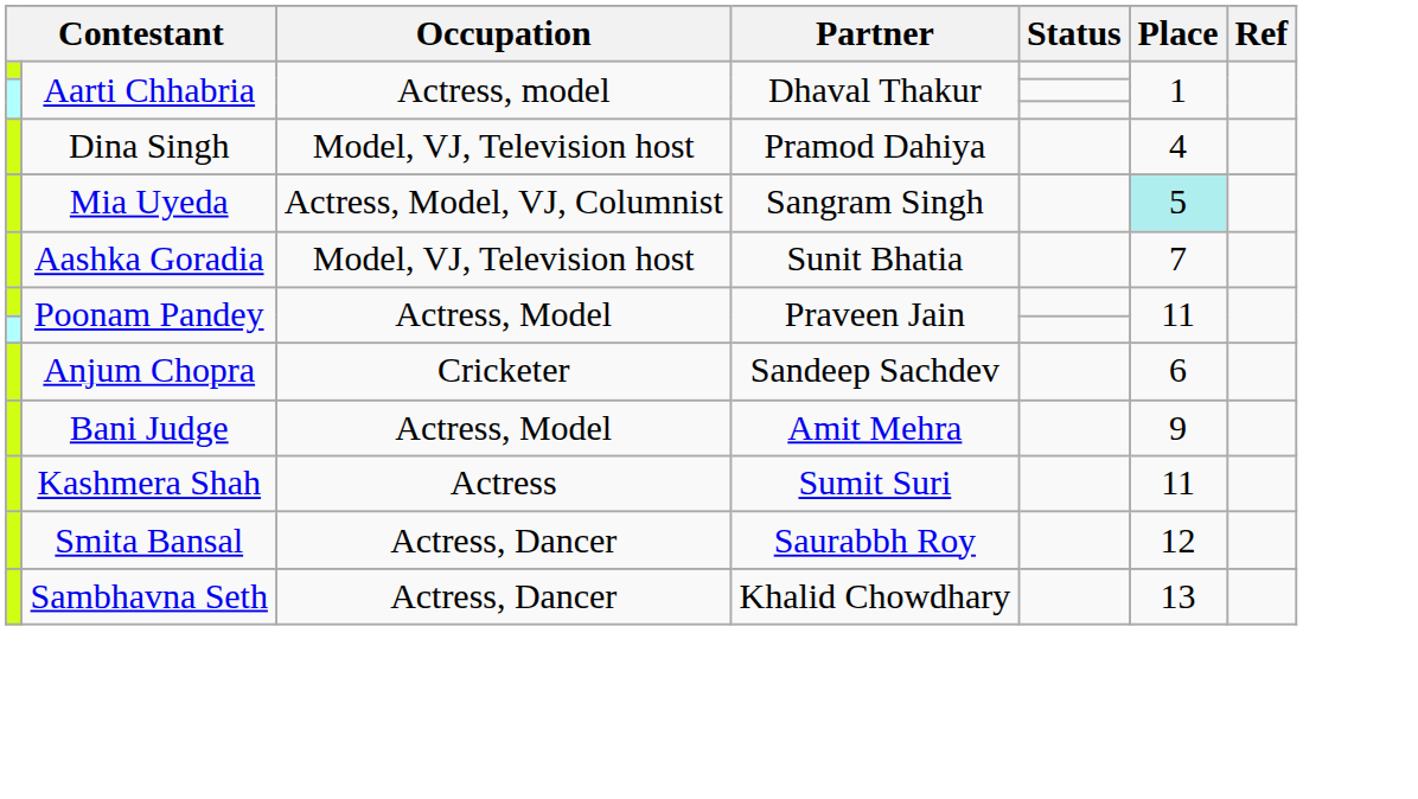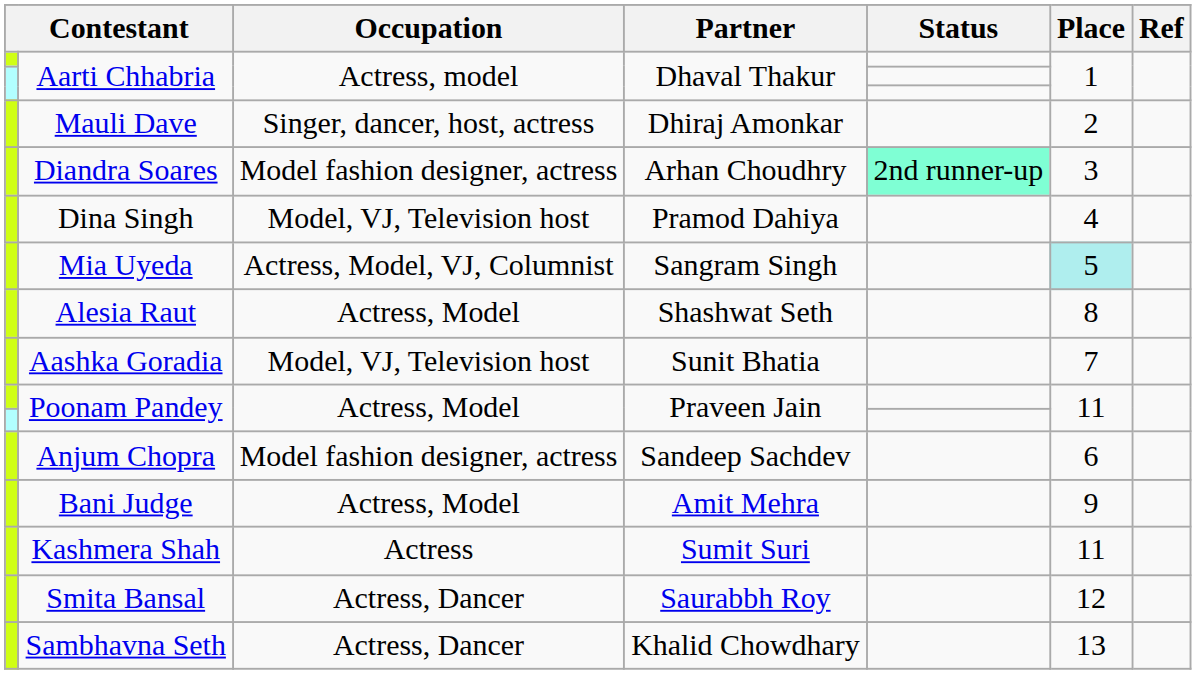+ row: Mauli Dave | Singer, dancer, host, actress | Dhiraj Amonkar | 2
+ row: Diandra Soares | Model fashion designer, actress | Arhan Choudhry | 2nd runner-up | 3
+ row: Alesia Raut | Actress, Model | Shashwat Seth | 8
Anjum Chopra | Occupation: Cricketer -> Model fashion designer, actress
